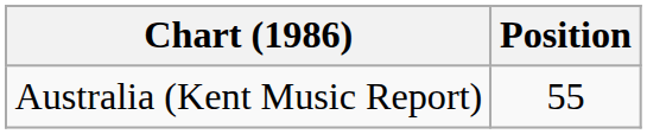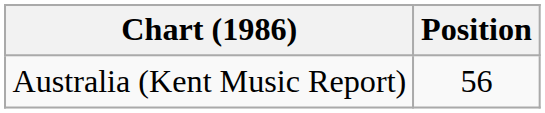Australia (Kent Music Report) | Position: 55 -> 56
